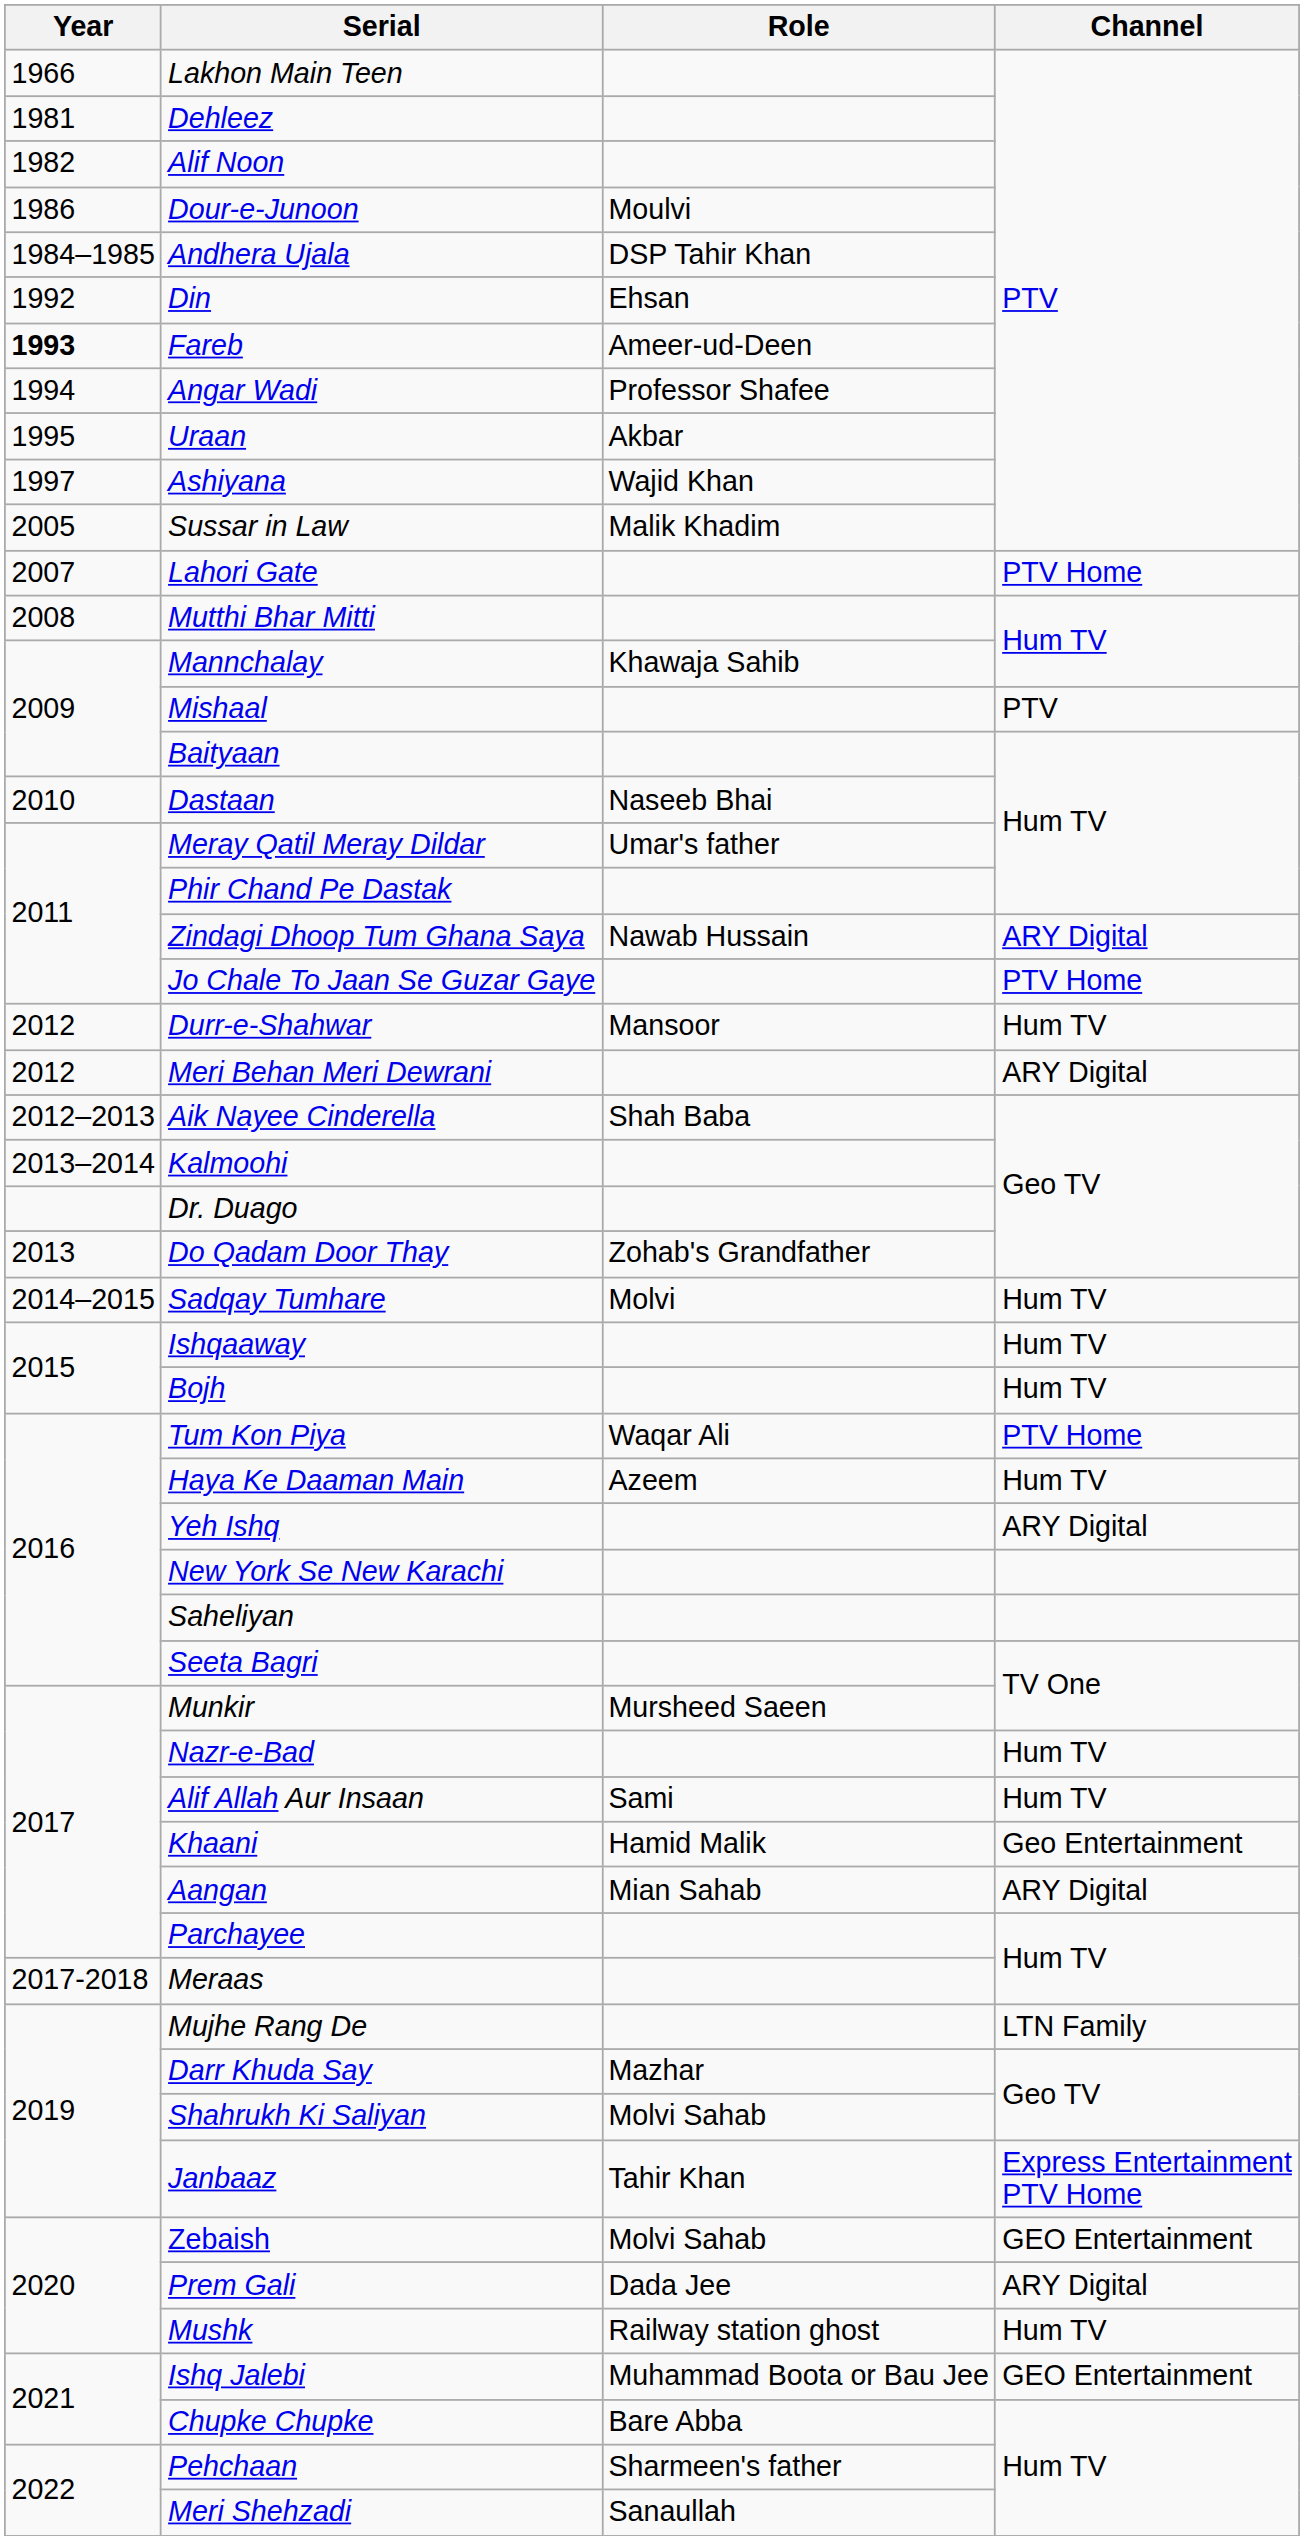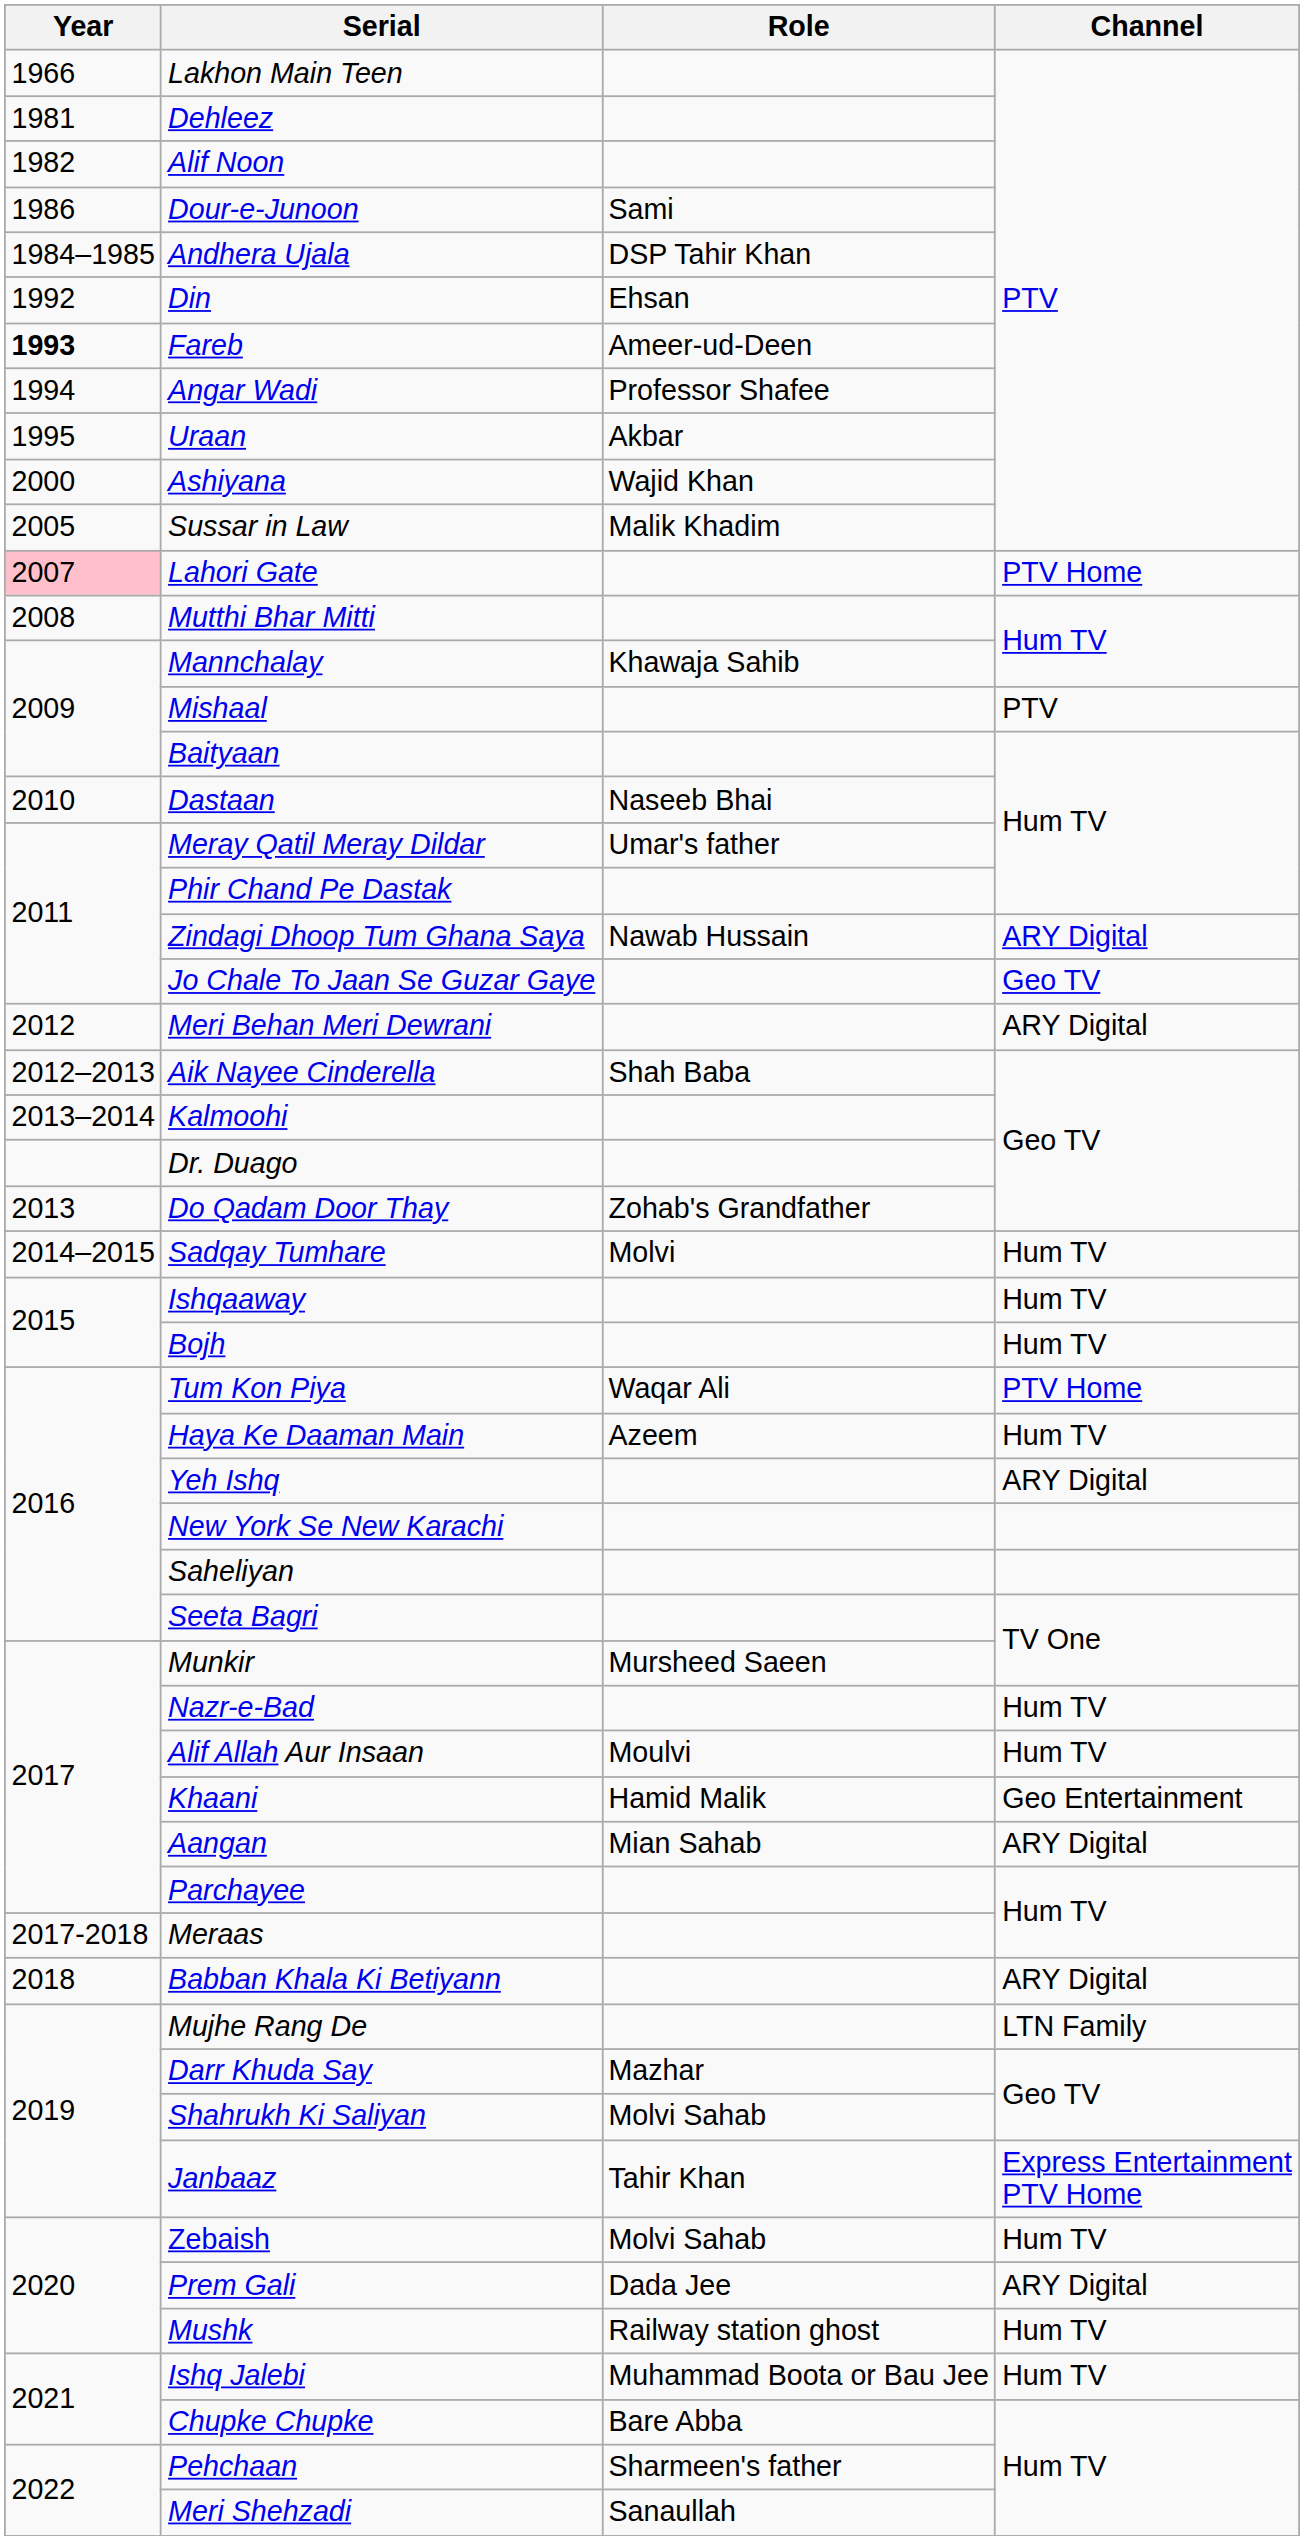Dour-e-Junoon | Role: Moulvi -> Sami
Ashiyana | Year: 1997 -> 2000
Lahori Gate | Year: no background -> pink background
Jo Chale To Jaan Se Guzar Gaye | Channel: PTV Home -> Geo TV
- row: 2012 | Durr-e-Shahwar | Mansoor | Hum TV
Alif Allah Aur Insaan | Role: Sami -> Moulvi
+ row: 2018 | Babban Khala Ki Betiyann | ARY Digital
Zebaish | Channel: GEO Entertainment -> Hum TV
Ishq Jalebi | Channel: GEO Entertainment -> Hum TV
